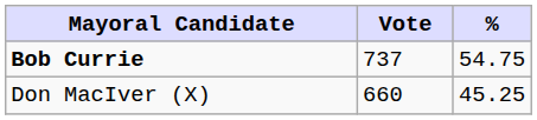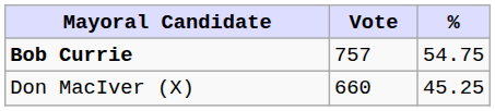Bob Currie | Vote: 737 -> 757
